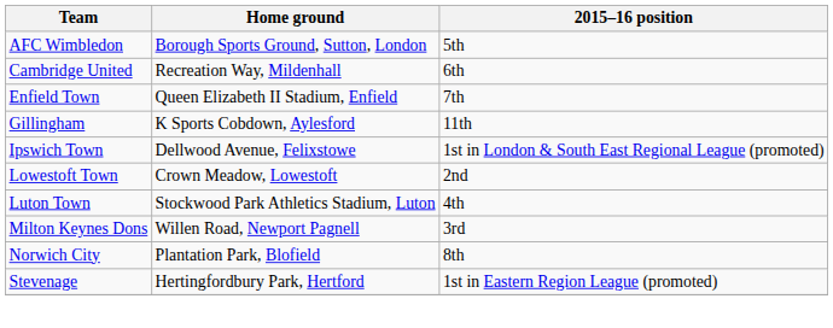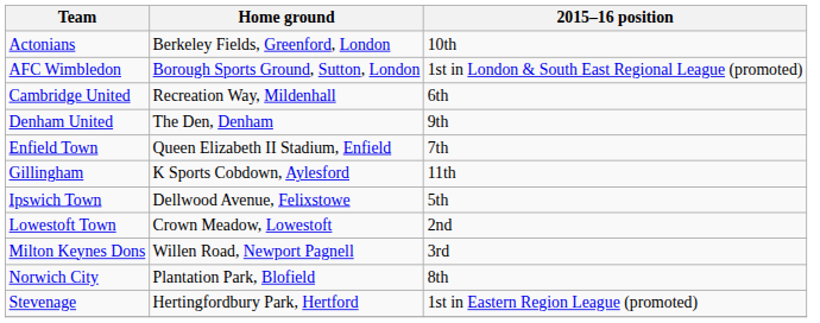+ row: Actonians | Berkeley Fields, Greenford, London | 10th
AFC Wimbledon | 2015–16 position: 5th -> 1st in London & South East Regional League (promoted)
+ row: Denham United | The Den, Denham | 9th
Ipswich Town | 2015–16 position: 1st in London & South East Regional League (promoted) -> 5th
- row: Luton Town | Stockwood Park Athletics Stadium, Luton | 4th
